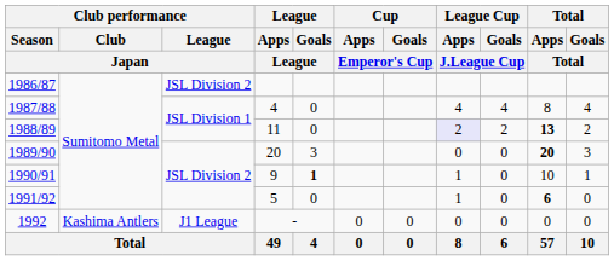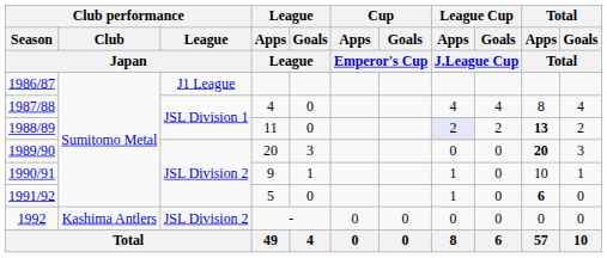1986/87 | Club performance / League / Japan: JSL Division 2 -> J1 League
1990/91 | League / Goals / League: bold -> normal
1992 | Club performance / League / Japan: J1 League -> JSL Division 2
